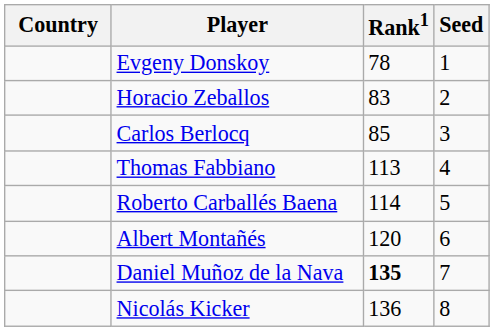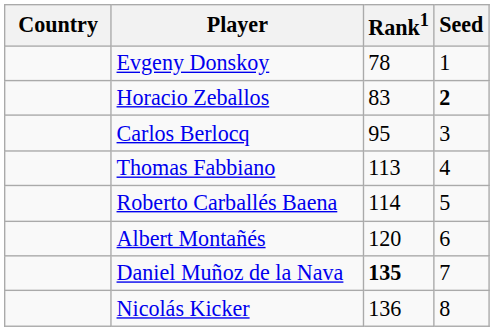Horacio Zeballos | Seed: normal -> bold
Carlos Berlocq | Rank1: 85 -> 95
